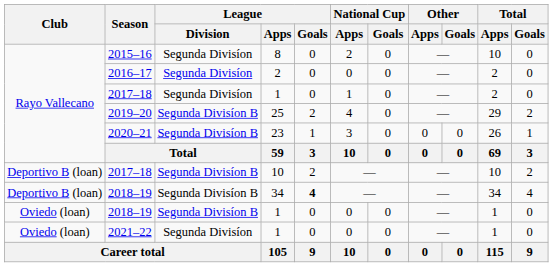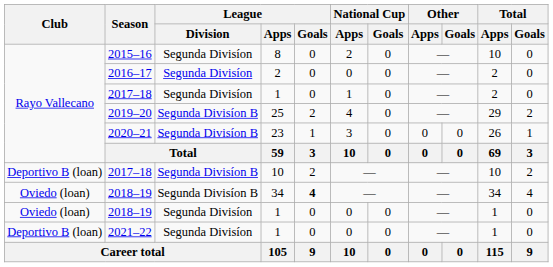2018–19 / 34 | Club: Deportivo B (loan) -> Oviedo (loan)
2018–19 / 1 | League / Division: Segunda Divisíon B -> Segunda Divisíon
2021–22 | Club: Oviedo (loan) -> Deportivo B (loan)
